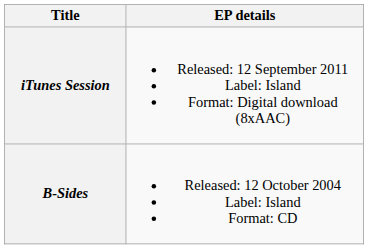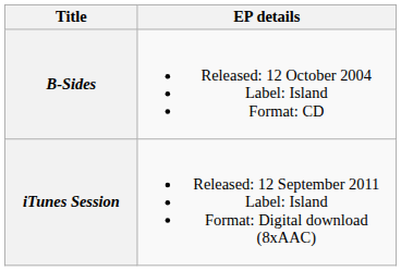rows swapped: B-Sides <-> iTunes Session
